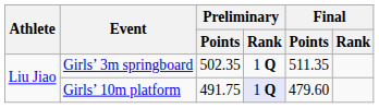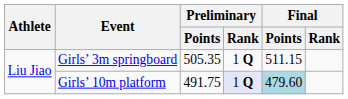Girls’ 3m springboard | Preliminary / Points: 502.35 -> 505.35
Girls’ 3m springboard | Final / Points: 511.35 -> 511.15
Girls’ 10m platform | Final / Points: no background -> lightblue background
